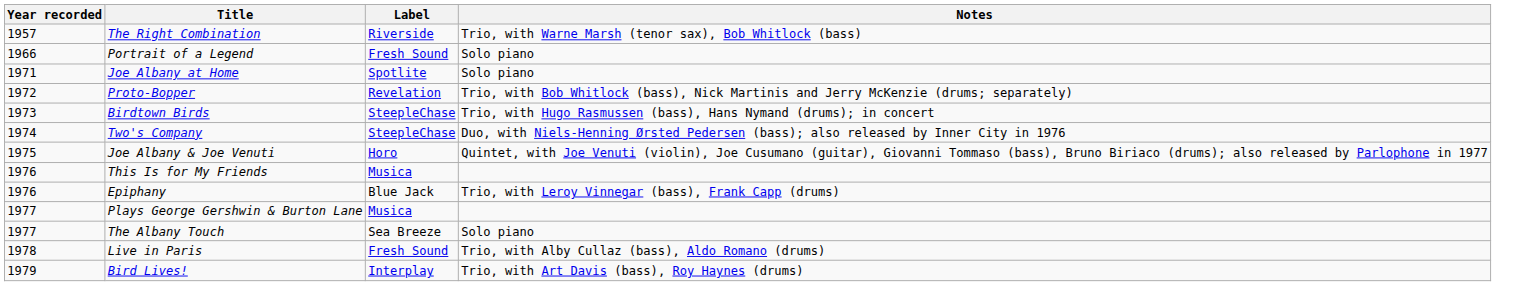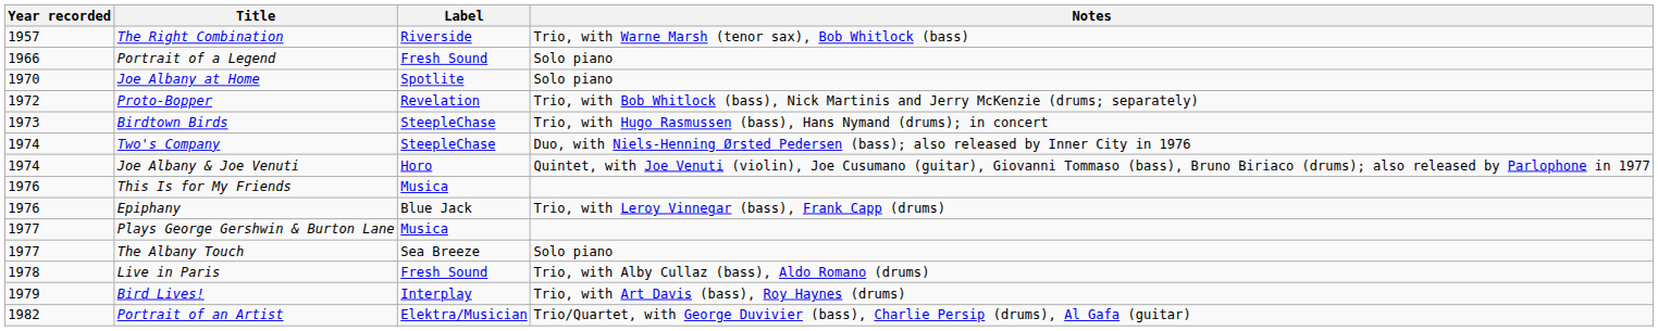Joe Albany at Home | Year recorded: 1971 -> 1970
Joe Albany & Joe Venuti | Year recorded: 1975 -> 1974
+ row: 1982 | Portrait of an Artist | Elektra/Musician | Trio/Quartet, with George Duvivier (bass), Charlie Persip (drums), Al Gafa (guitar)
